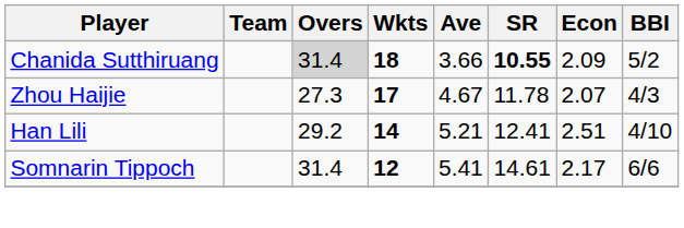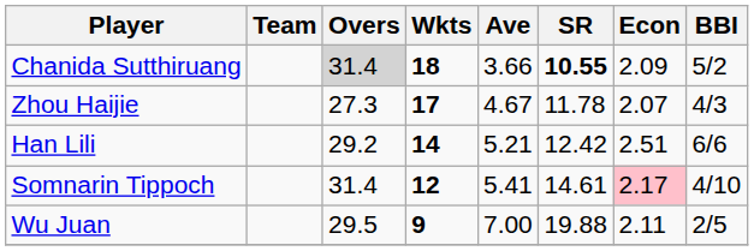Han Lili | SR: 12.41 -> 12.42
Han Lili | BBI: 4/10 -> 6/6
Somnarin Tippoch | Econ: no background -> pink background
Somnarin Tippoch | BBI: 6/6 -> 4/10
+ row: Wu Juan | 29.5 | 9 | 7.00 | 19.88 | 2.11 | 2/5
